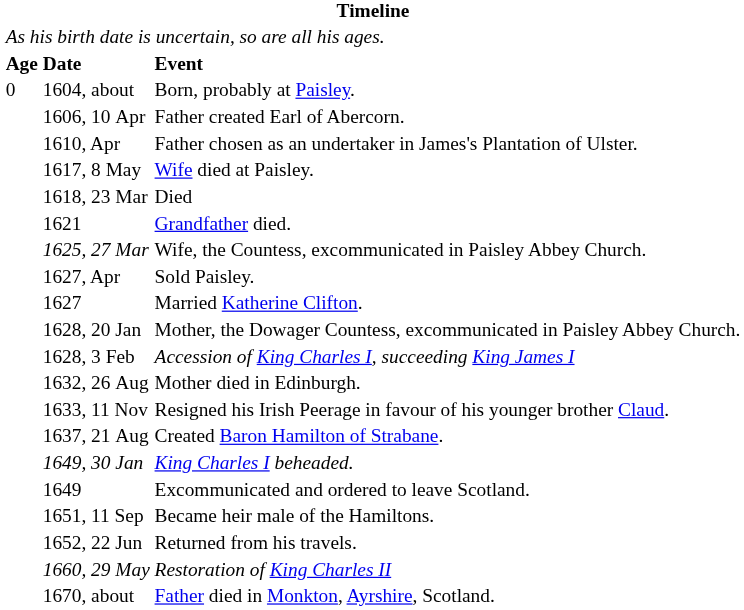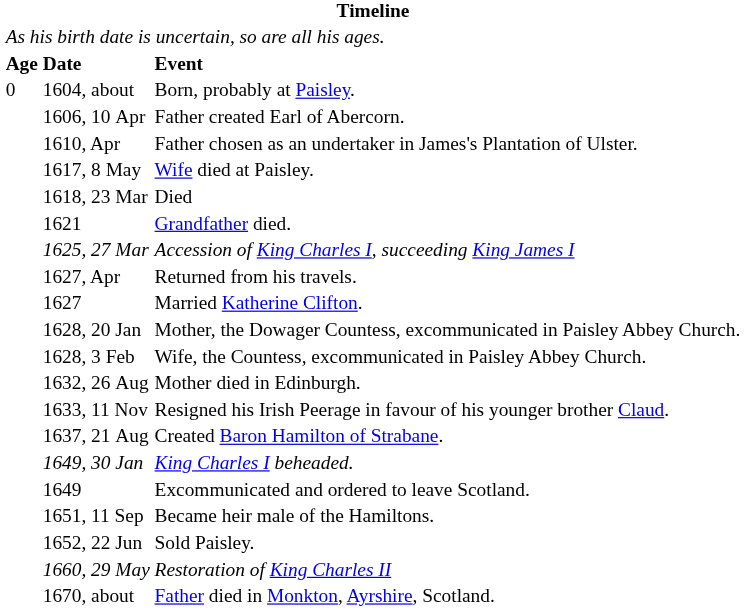1625, 27 Mar | column 3: Wife, the Countess, excommunicated in Paisley Abbey Church. -> Accession of King Charles I, succeeding King James I
1627, Apr | column 3: Sold Paisley. -> Returned from his travels.
1628, 3 Feb | column 3: Accession of King Charles I, succeeding King James I -> Wife, the Countess, excommunicated in Paisley Abbey Church.
1652, 22 Jun | column 3: Returned from his travels. -> Sold Paisley.
